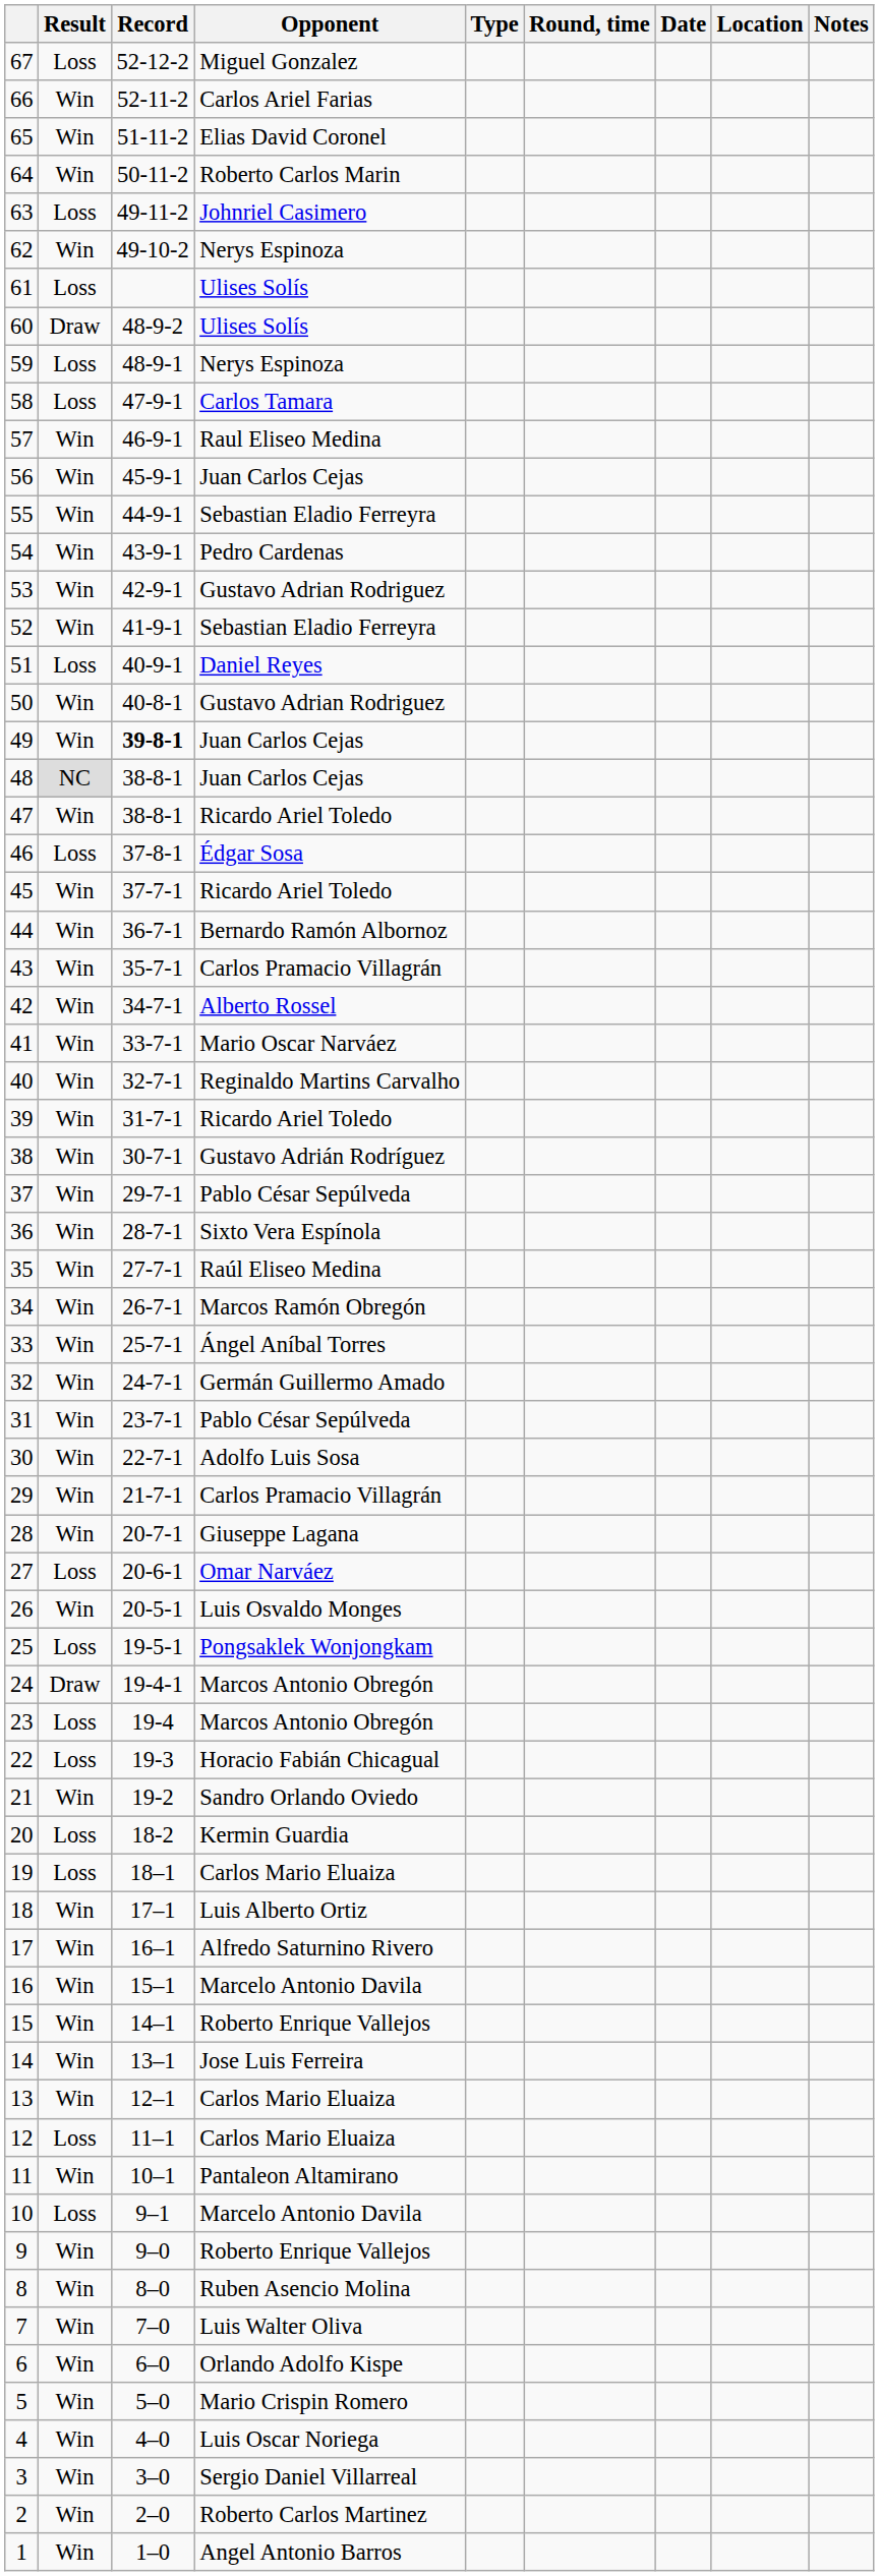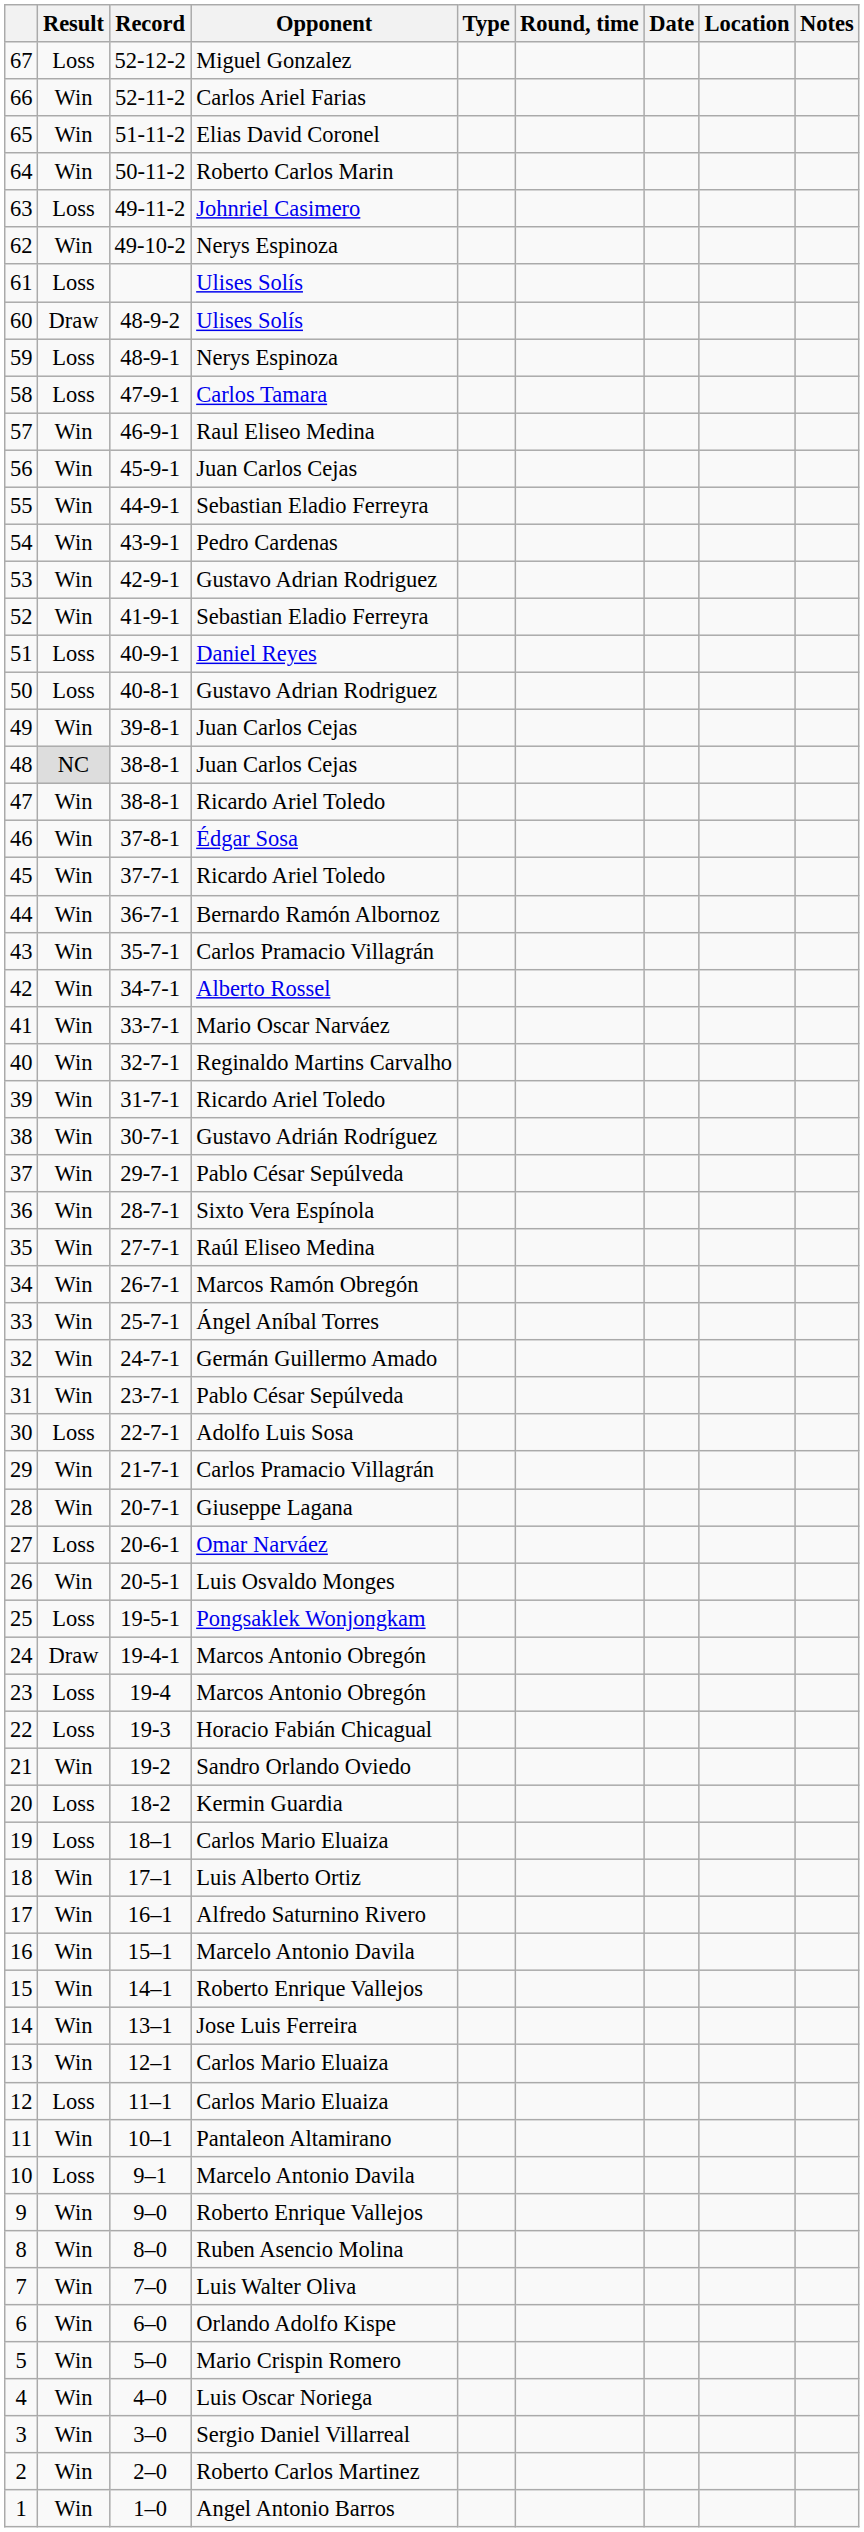50 | Result: Win -> Loss
49 | Record: bold -> normal
46 | Result: Loss -> Win
30 | Result: Win -> Loss
